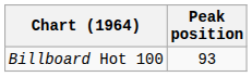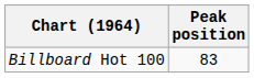Billboard Hot 100 | Peak position: 93 -> 83
